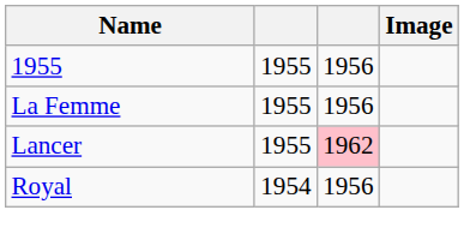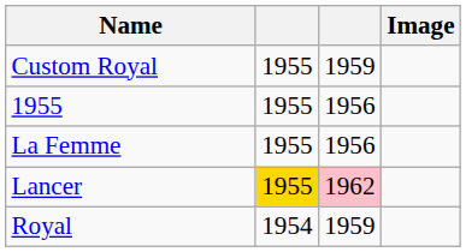+ row: Custom Royal | 1955 | 1959
Lancer | column 2: no background -> gold background
Royal | column 3: 1956 -> 1959
